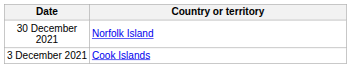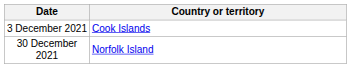rows swapped: 3 December 2021 <-> 30 December 2021
